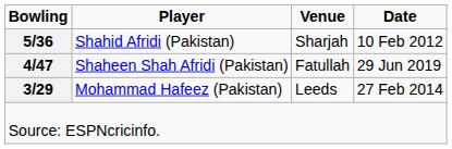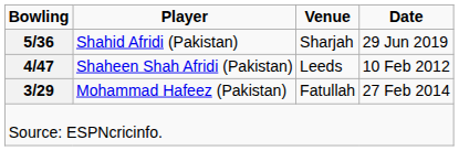Shahid Afridi (Pakistan) | Date: 10 Feb 2012 -> 29 Jun 2019
Shaheen Shah Afridi (Pakistan) | Venue: Fatullah -> Leeds
Shaheen Shah Afridi (Pakistan) | Date: 29 Jun 2019 -> 10 Feb 2012
Mohammad Hafeez (Pakistan) | Venue: Leeds -> Fatullah
